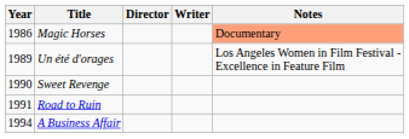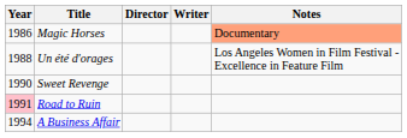Un été d'orages | Year: 1989 -> 1988
Road to Ruin | Year: no background -> pink background
